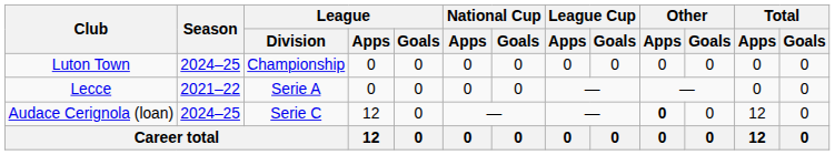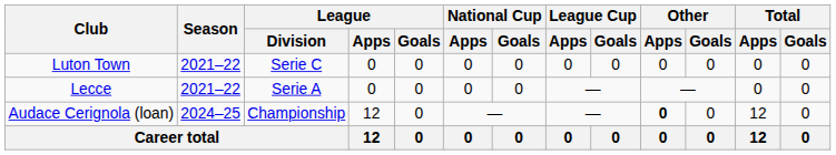Luton Town | Season: 2024–25 -> 2021–22
Luton Town | League / Division: Championship -> Serie C
Audace Cerignola (loan) | League / Division: Serie C -> Championship
